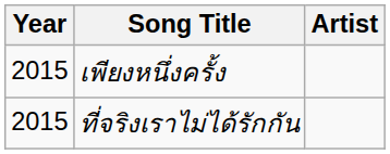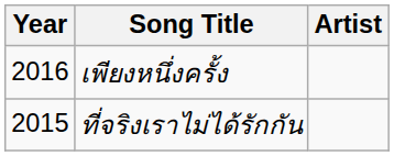เพียงหนึ่งครั้ง | Year: 2015 -> 2016
